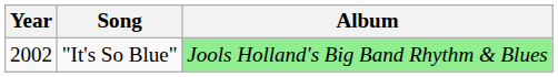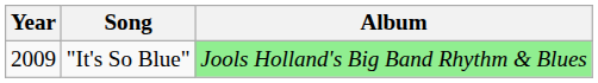"It's So Blue" | Year: 2002 -> 2009
